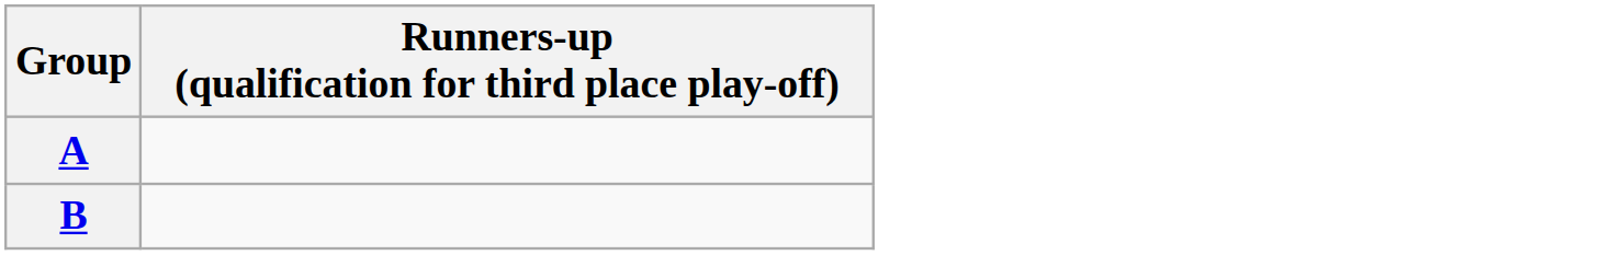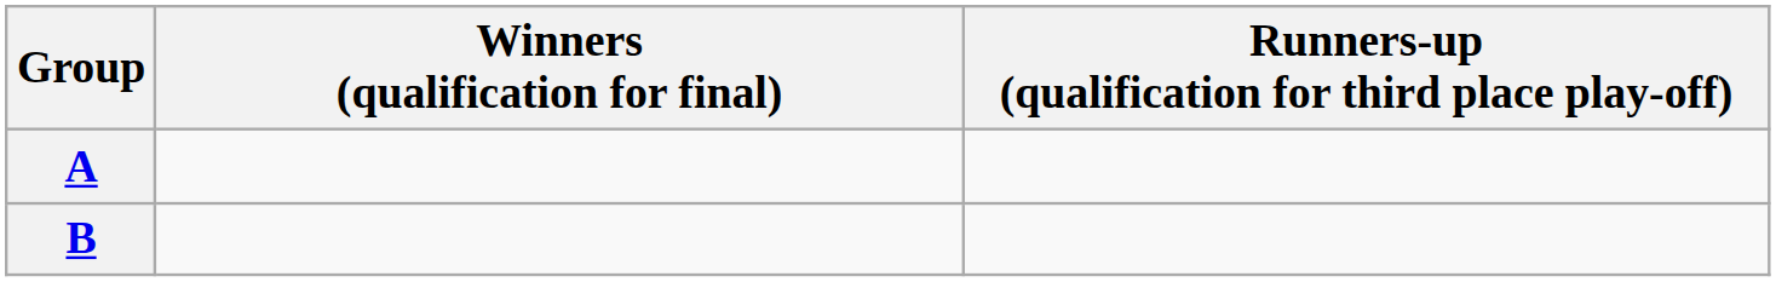+ column: Winners (qualification for final)
